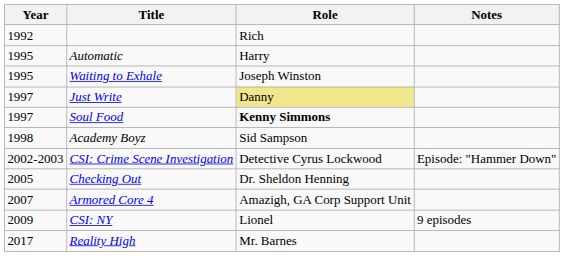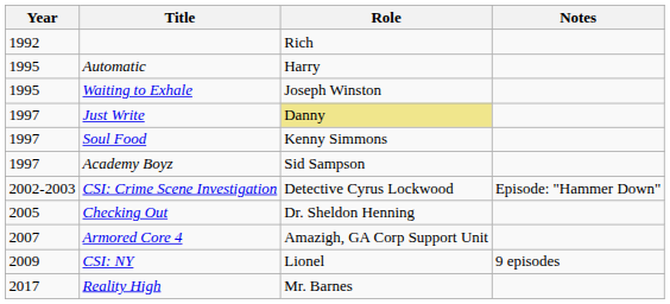Soul Food | Role: bold -> normal
Academy Boyz | Year: 1998 -> 1997
